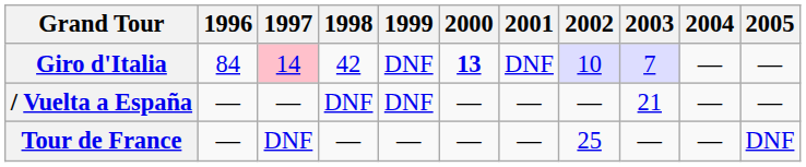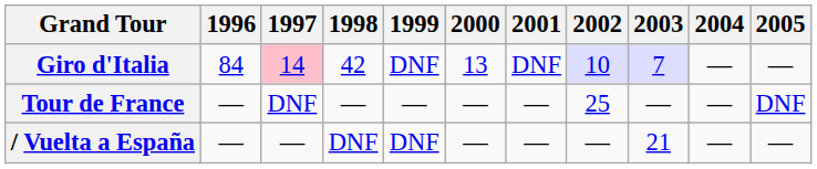Giro d'Italia | 2000: bold -> normal
rows swapped: Tour de France <-> / Vuelta a España
